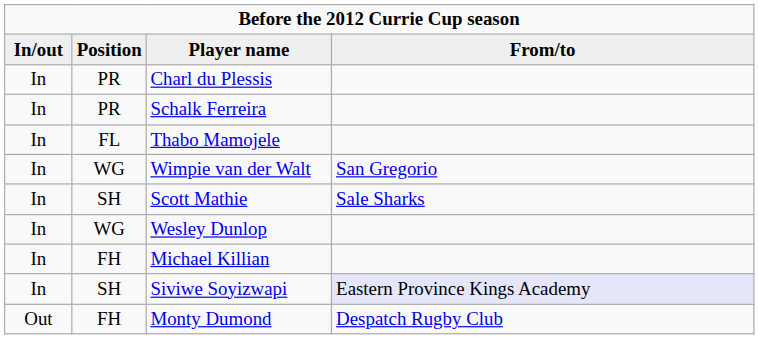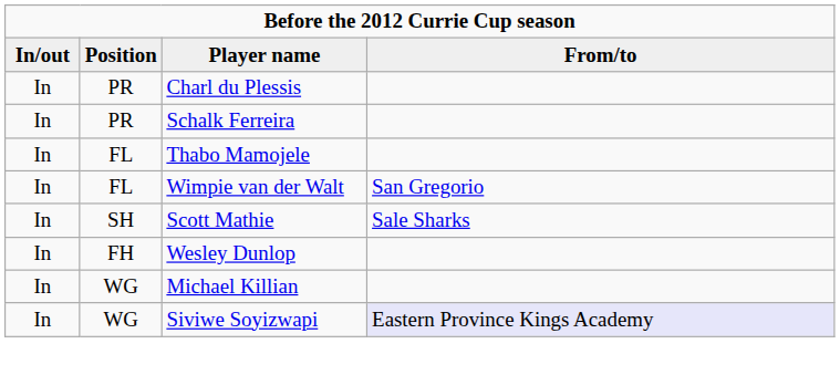Wimpie van der Walt | Position: WG -> FL
Wesley Dunlop | Position: WG -> FH
Michael Killian | Position: FH -> WG
Siviwe Soyizwapi | Position: SH -> WG
- row: Out | FH | Monty Dumond | Despatch Rugby Club
